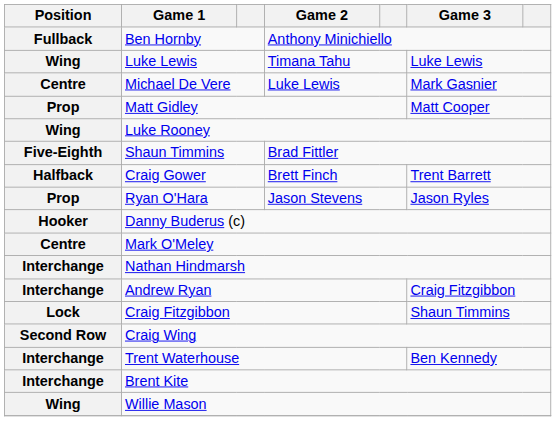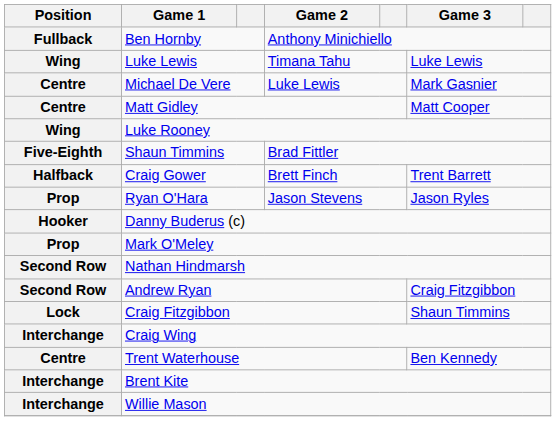Matt Gidley | Position: Prop -> Centre
Mark O'Meley | Position: Centre -> Prop
Nathan Hindmarsh | Position: Interchange -> Second Row
Andrew Ryan | Position: Interchange -> Second Row
Craig Wing | Position: Second Row -> Interchange
Trent Waterhouse | Position: Interchange -> Centre
Willie Mason | Position: Wing -> Interchange
